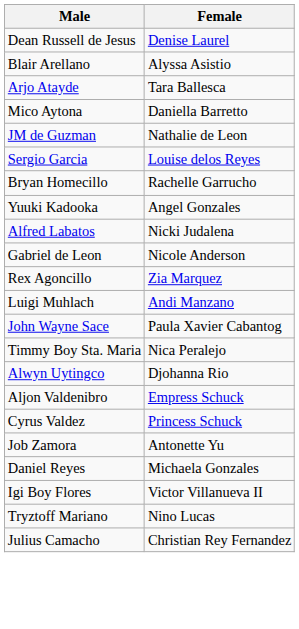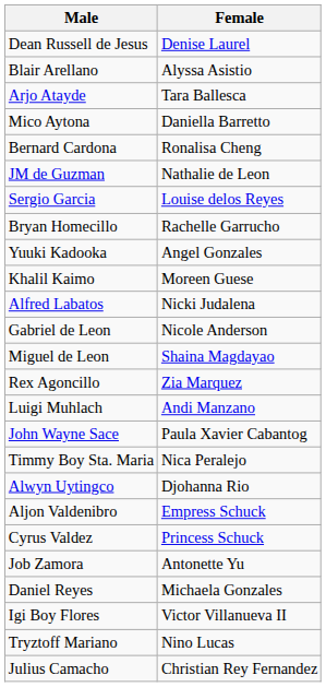+ row: Bernard Cardona | Ronalisa Cheng
+ row: Khalil Kaimo | Moreen Guese
+ row: Miguel de Leon | Shaina Magdayao
